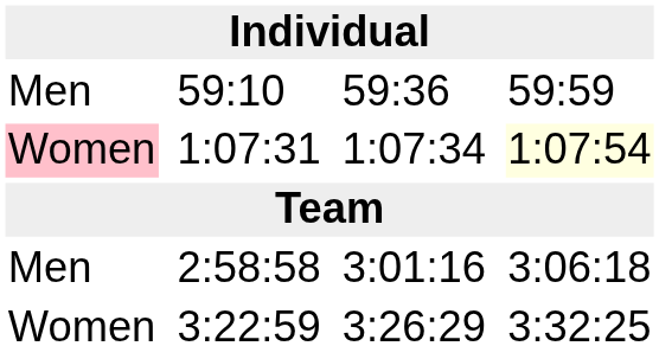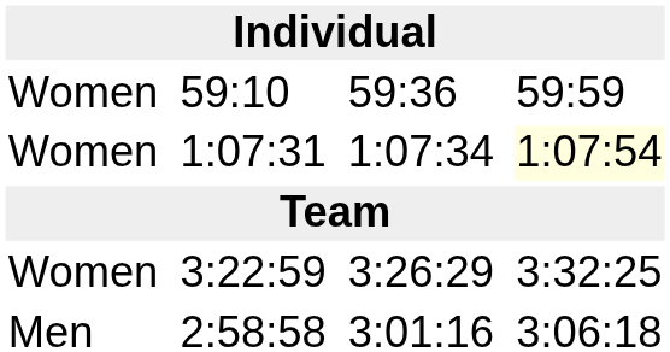59:10 | column 1: Men -> Women
1:07:31 | column 1: pink background -> no background
rows swapped: 2:58:58 <-> 3:22:59
